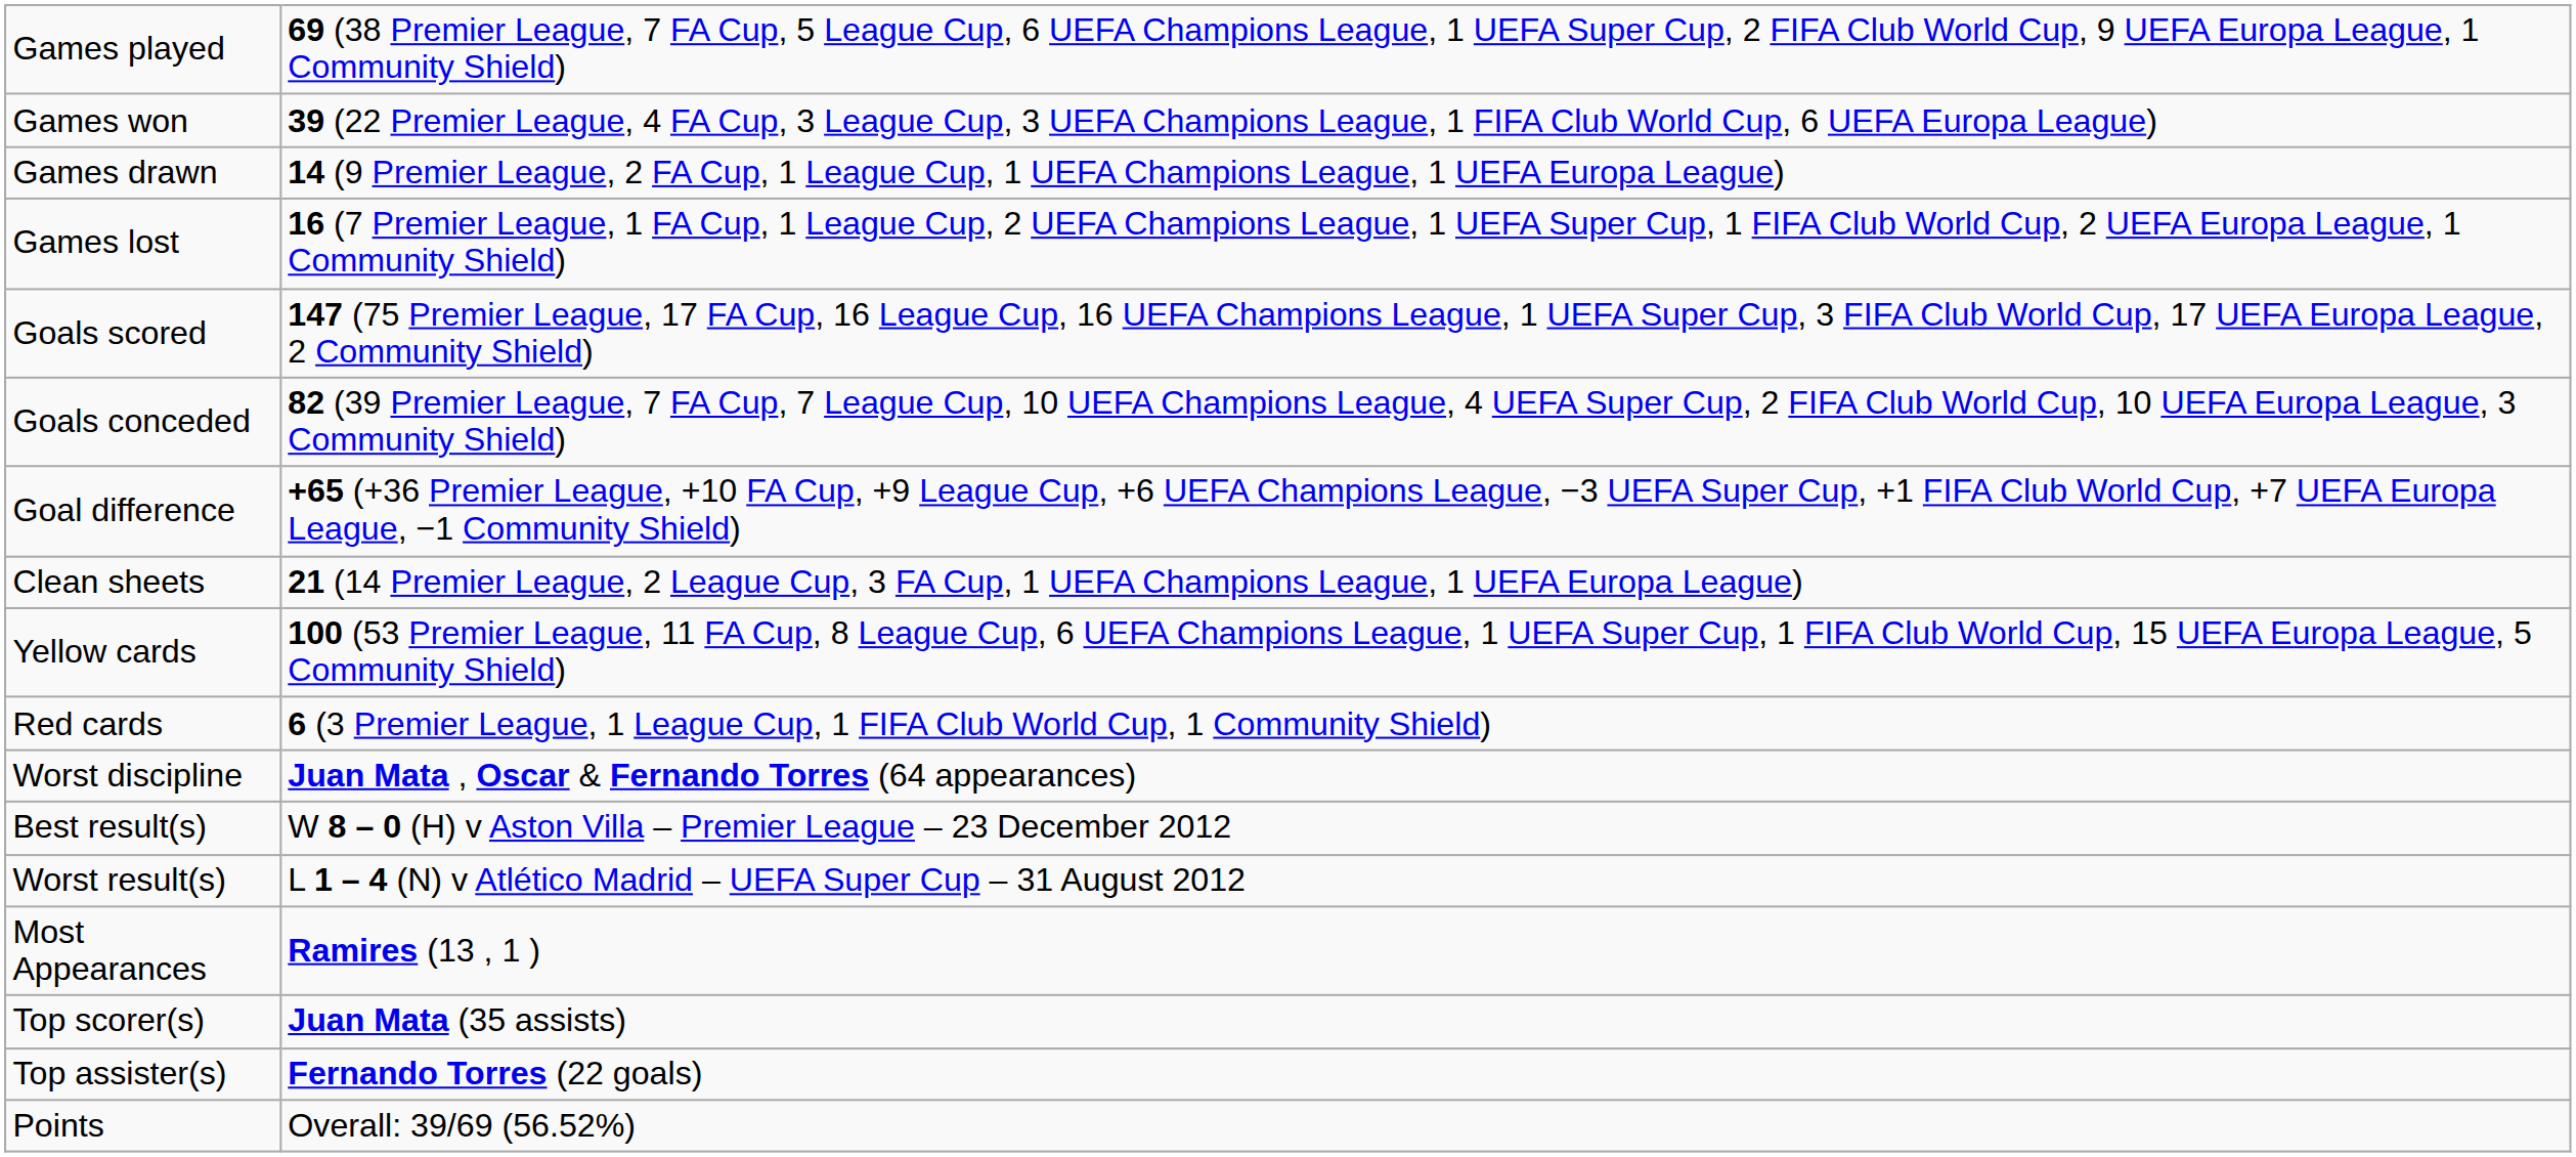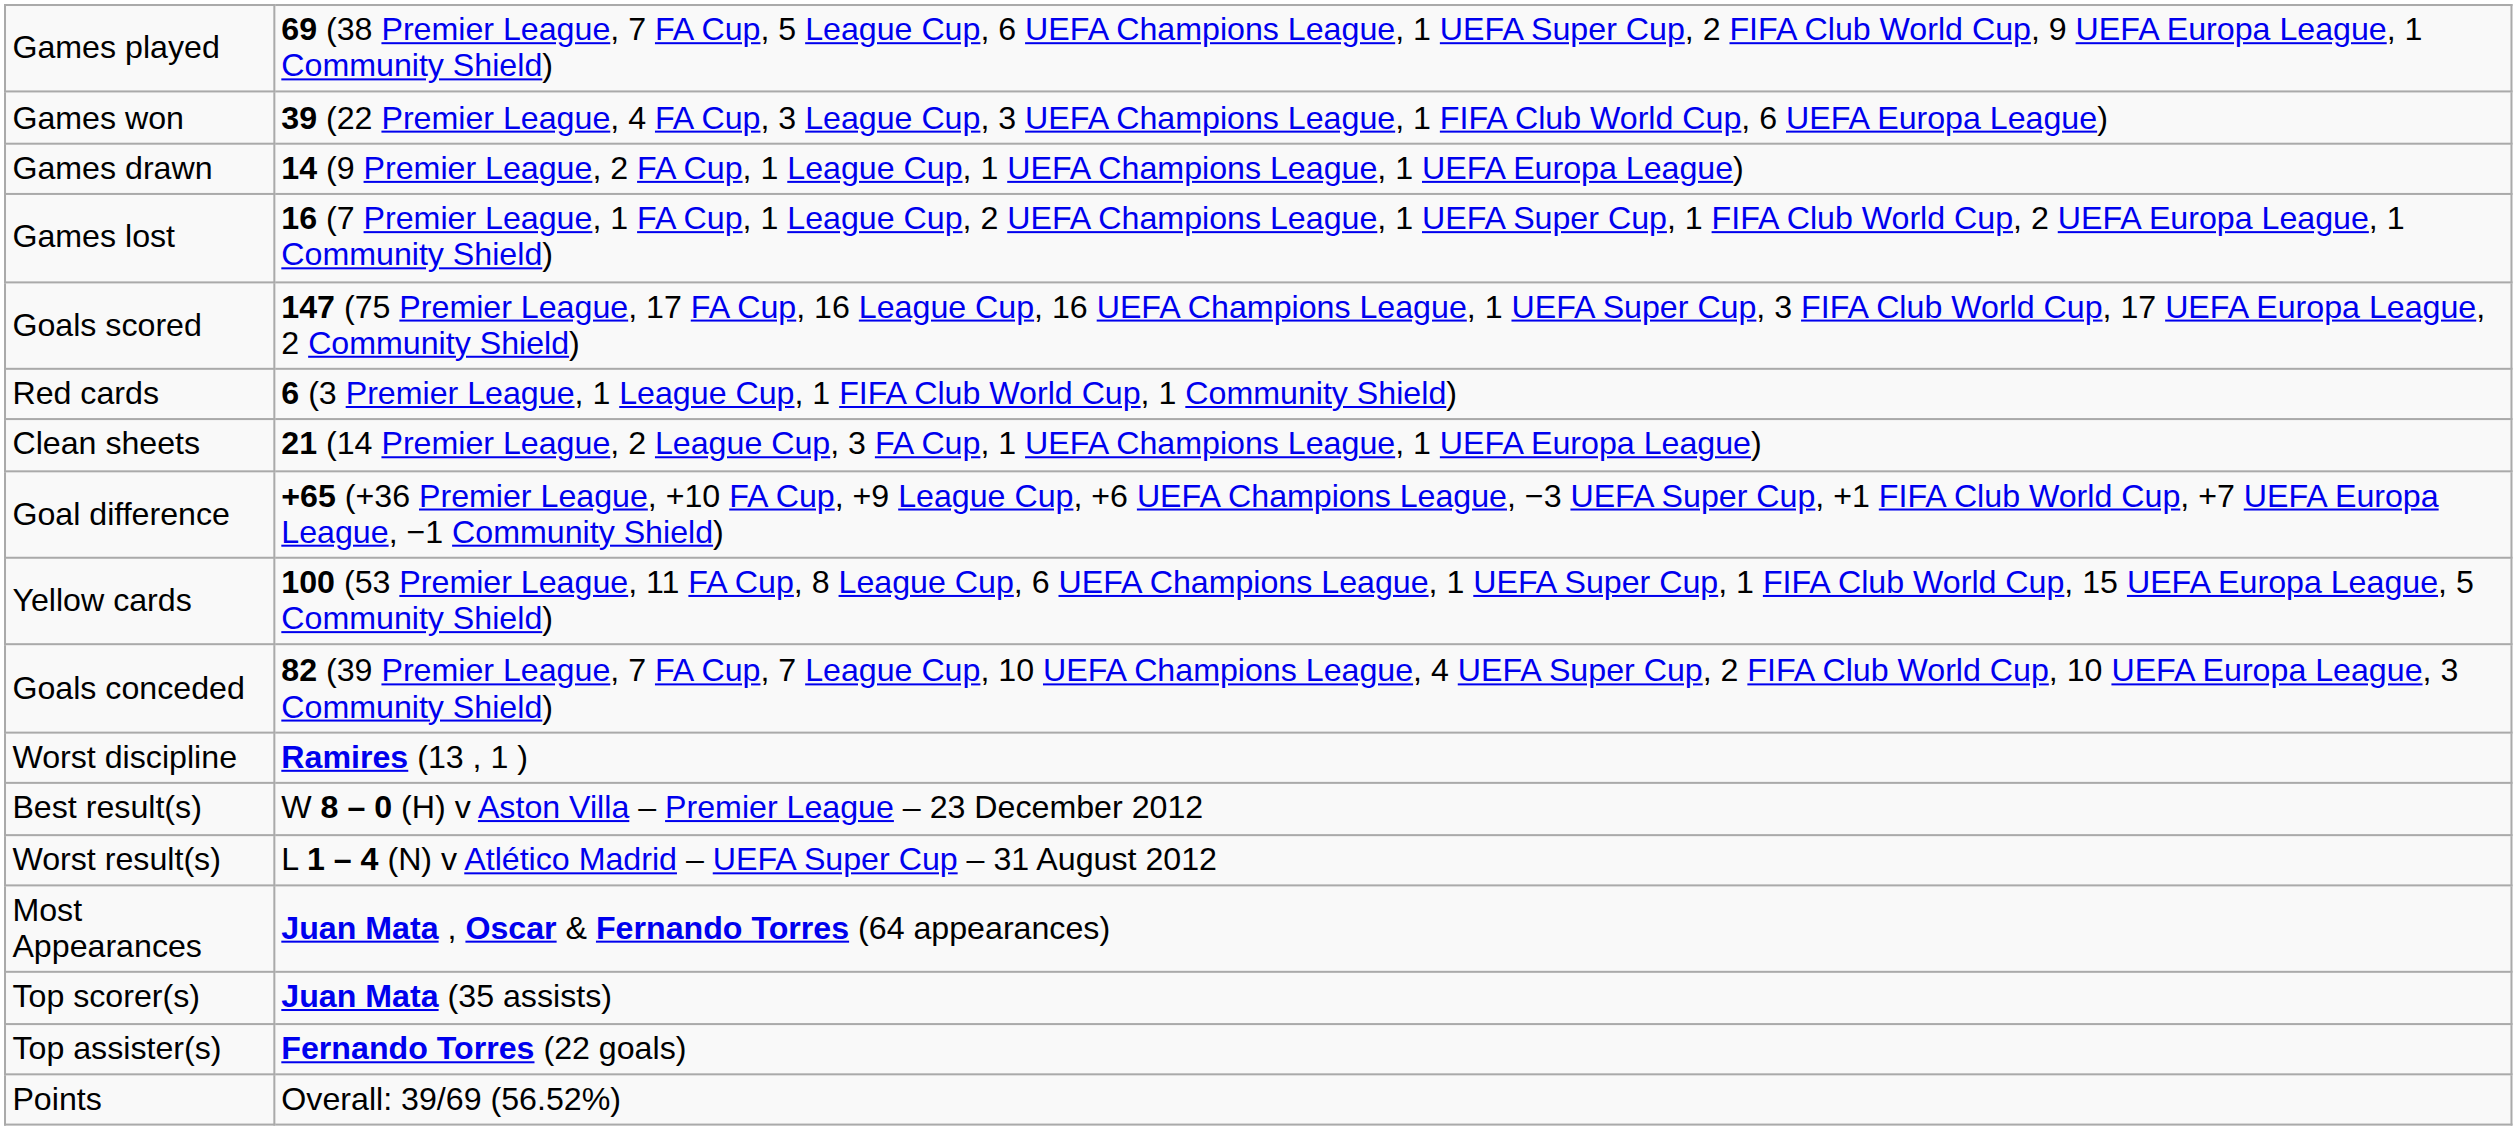rows swapped: Goals conceded <-> Red cards
rows swapped: Goal difference <-> Clean sheets
Worst discipline | column 2: Juan Mata , Oscar & Fernando Torres (64 appearances) -> Ramires (13 , 1 )
Most Appearances | column 2: Ramires (13 , 1 ) -> Juan Mata , Oscar & Fernando Torres (64 appearances)
